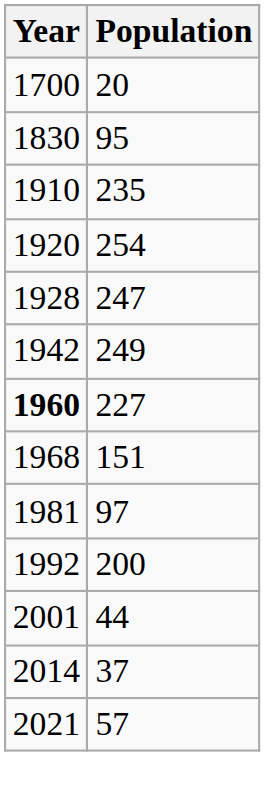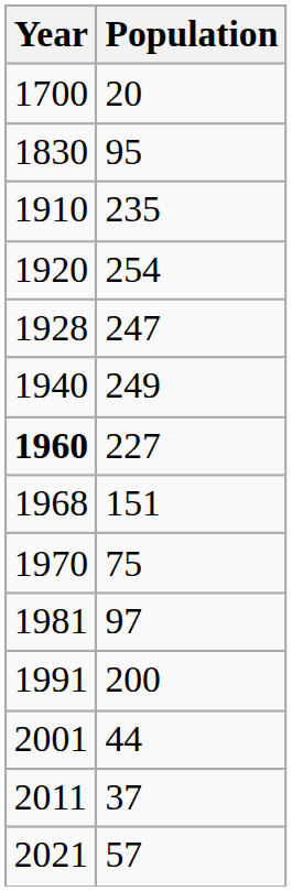249 | Year: 1942 -> 1940
+ row: 1970 | 75
200 | Year: 1992 -> 1991
37 | Year: 2014 -> 2011
